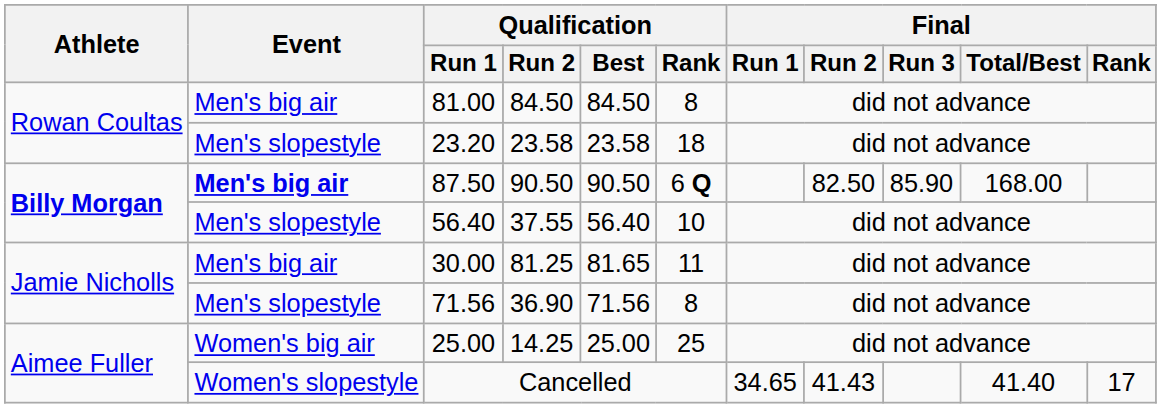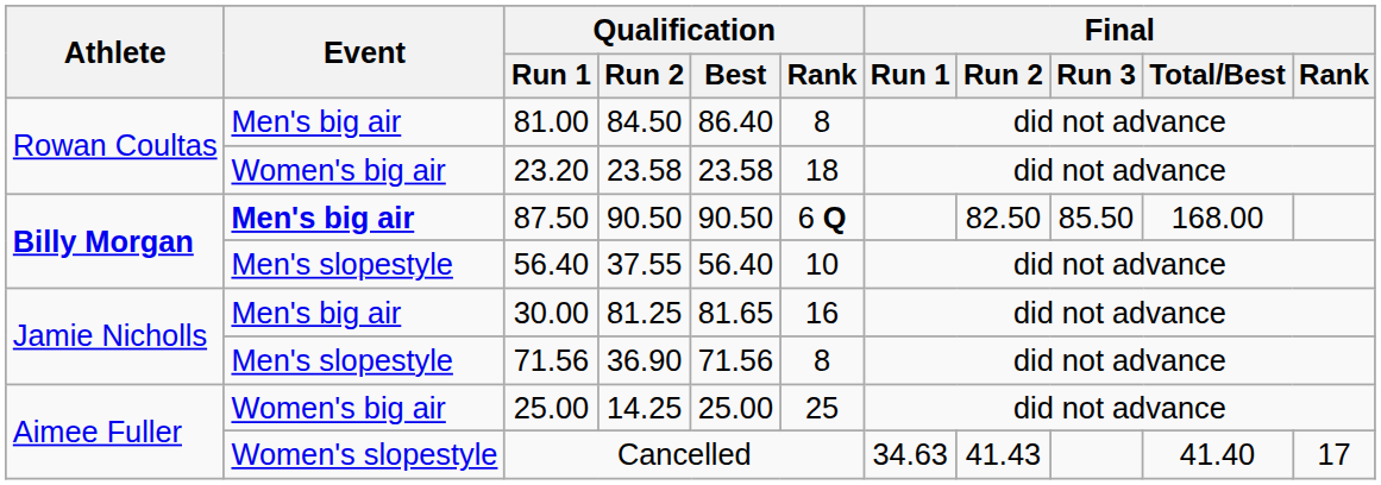81.00 | Qualification / Best: 84.50 -> 86.40
23.20 | Event: Men's slopestyle -> Women's big air
87.50 | Final / Run 3: 85.90 -> 85.50
30.00 | Qualification / Rank: 11 -> 16
Cancelled | Final / Run 1: 34.65 -> 34.63
